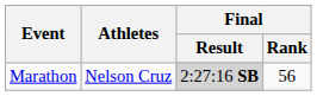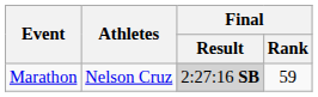Marathon | Final / Rank: 56 -> 59
